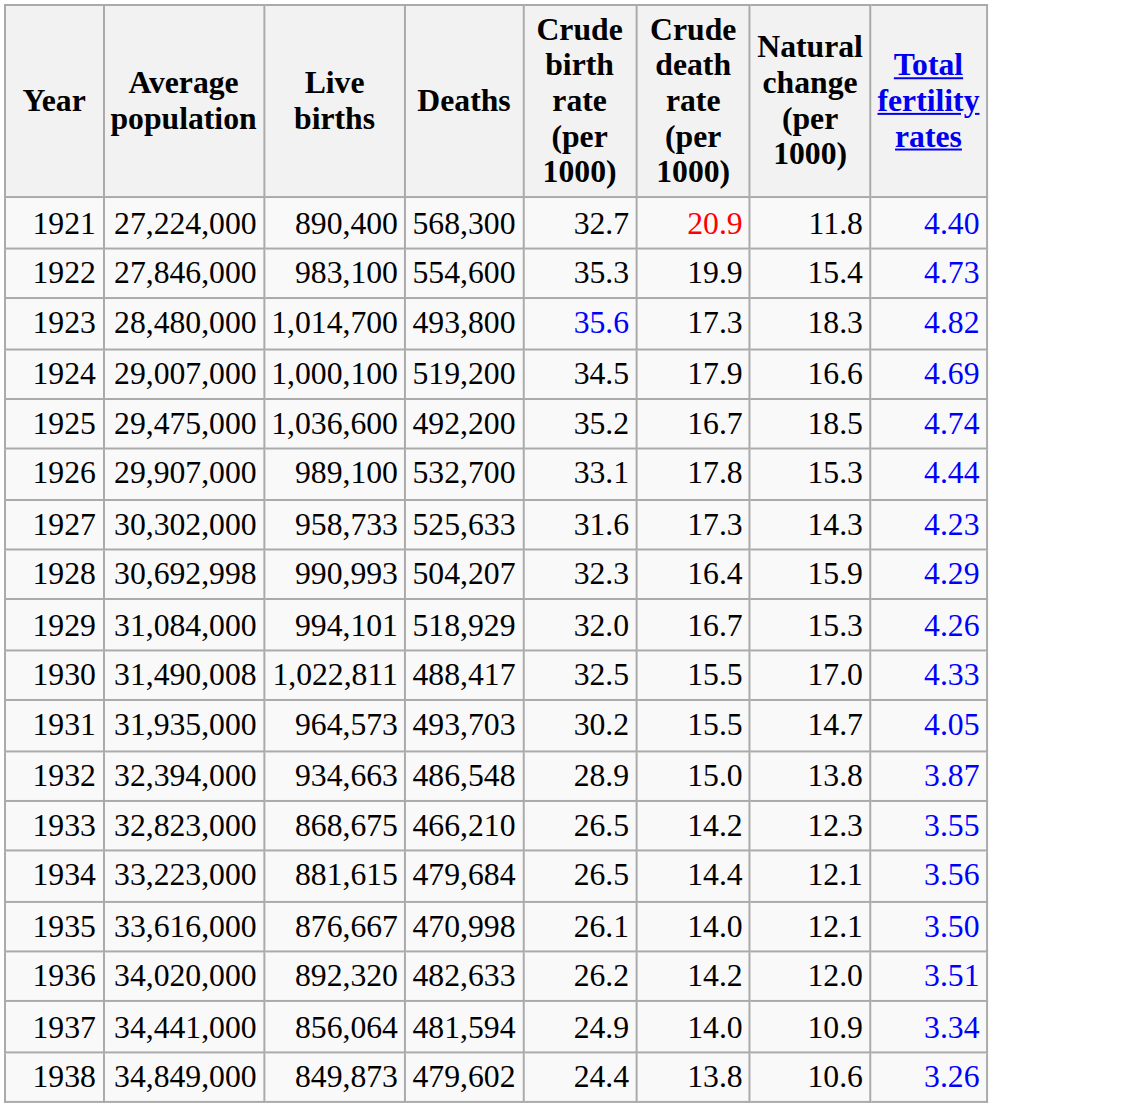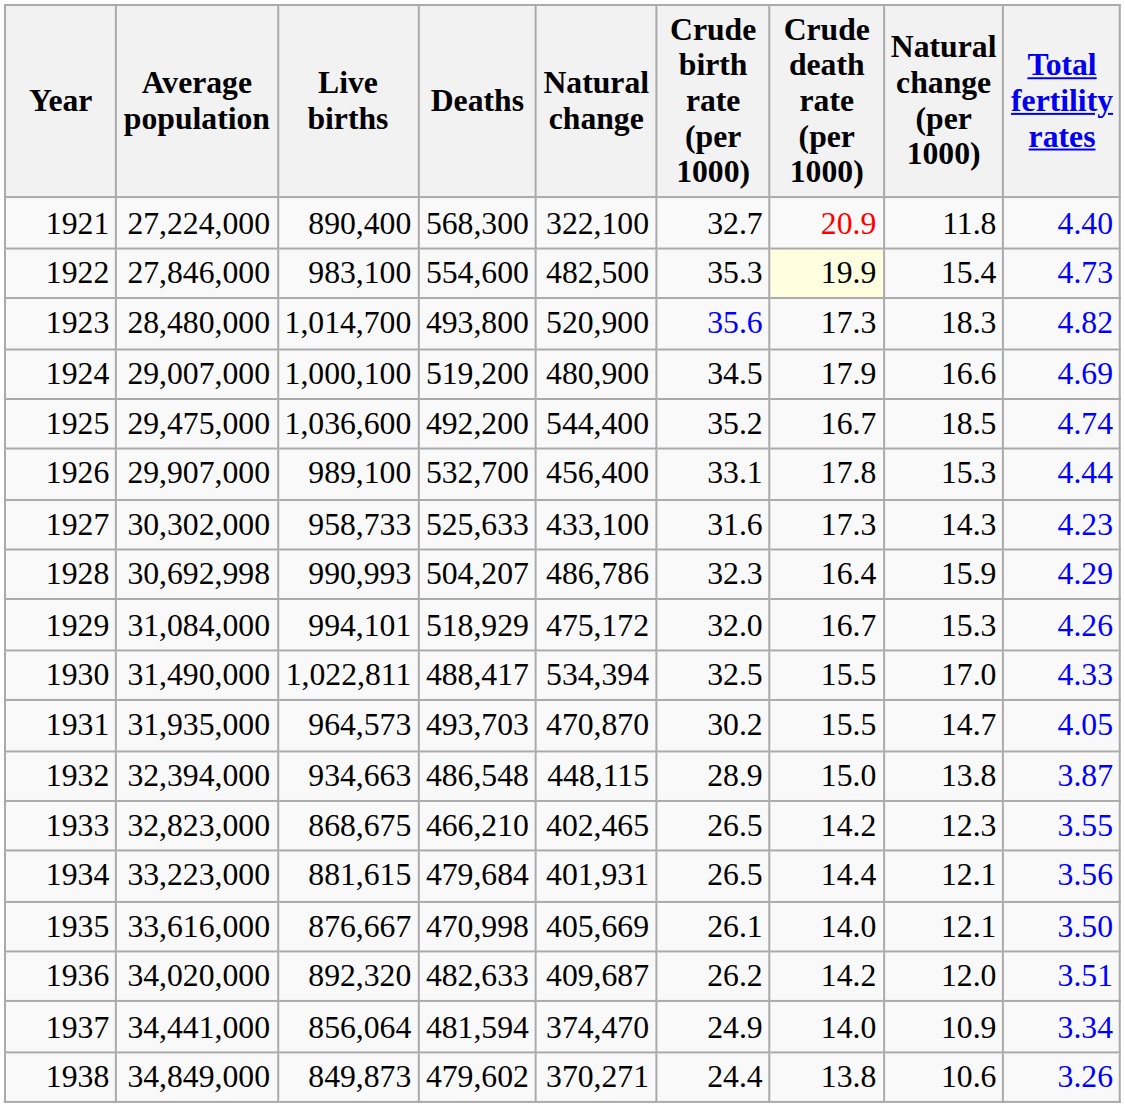+ column: Natural change | 322,100 | 482,500 | 520,900 | 480,900 | 544,400 | 456,400 | 433,100 | 486,786 | 475,172 | 534,394 | 470,870 | 448,115 | 402,465 | 401,931 | 405,669 | 409,687 | 374,470 | 370,271
1922 | Crude death rate (per 1000): no background -> lightyellow background
1930 | Average population: 31,490,008 -> 31,490,000
